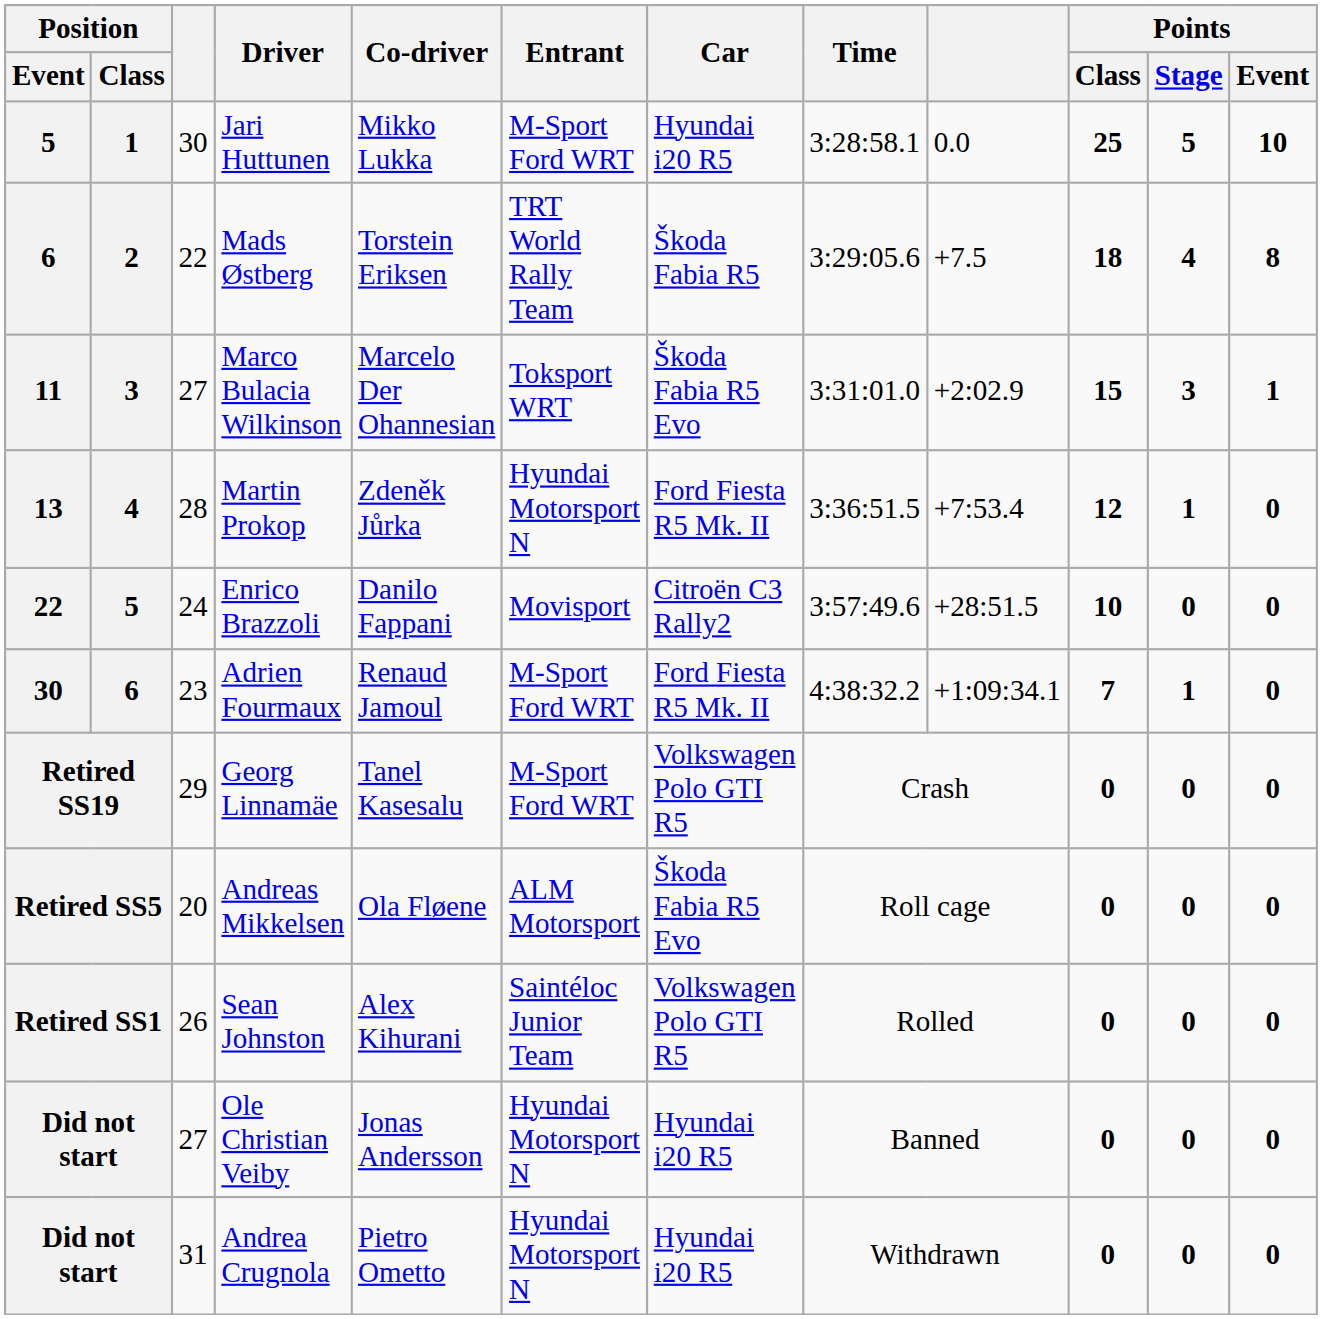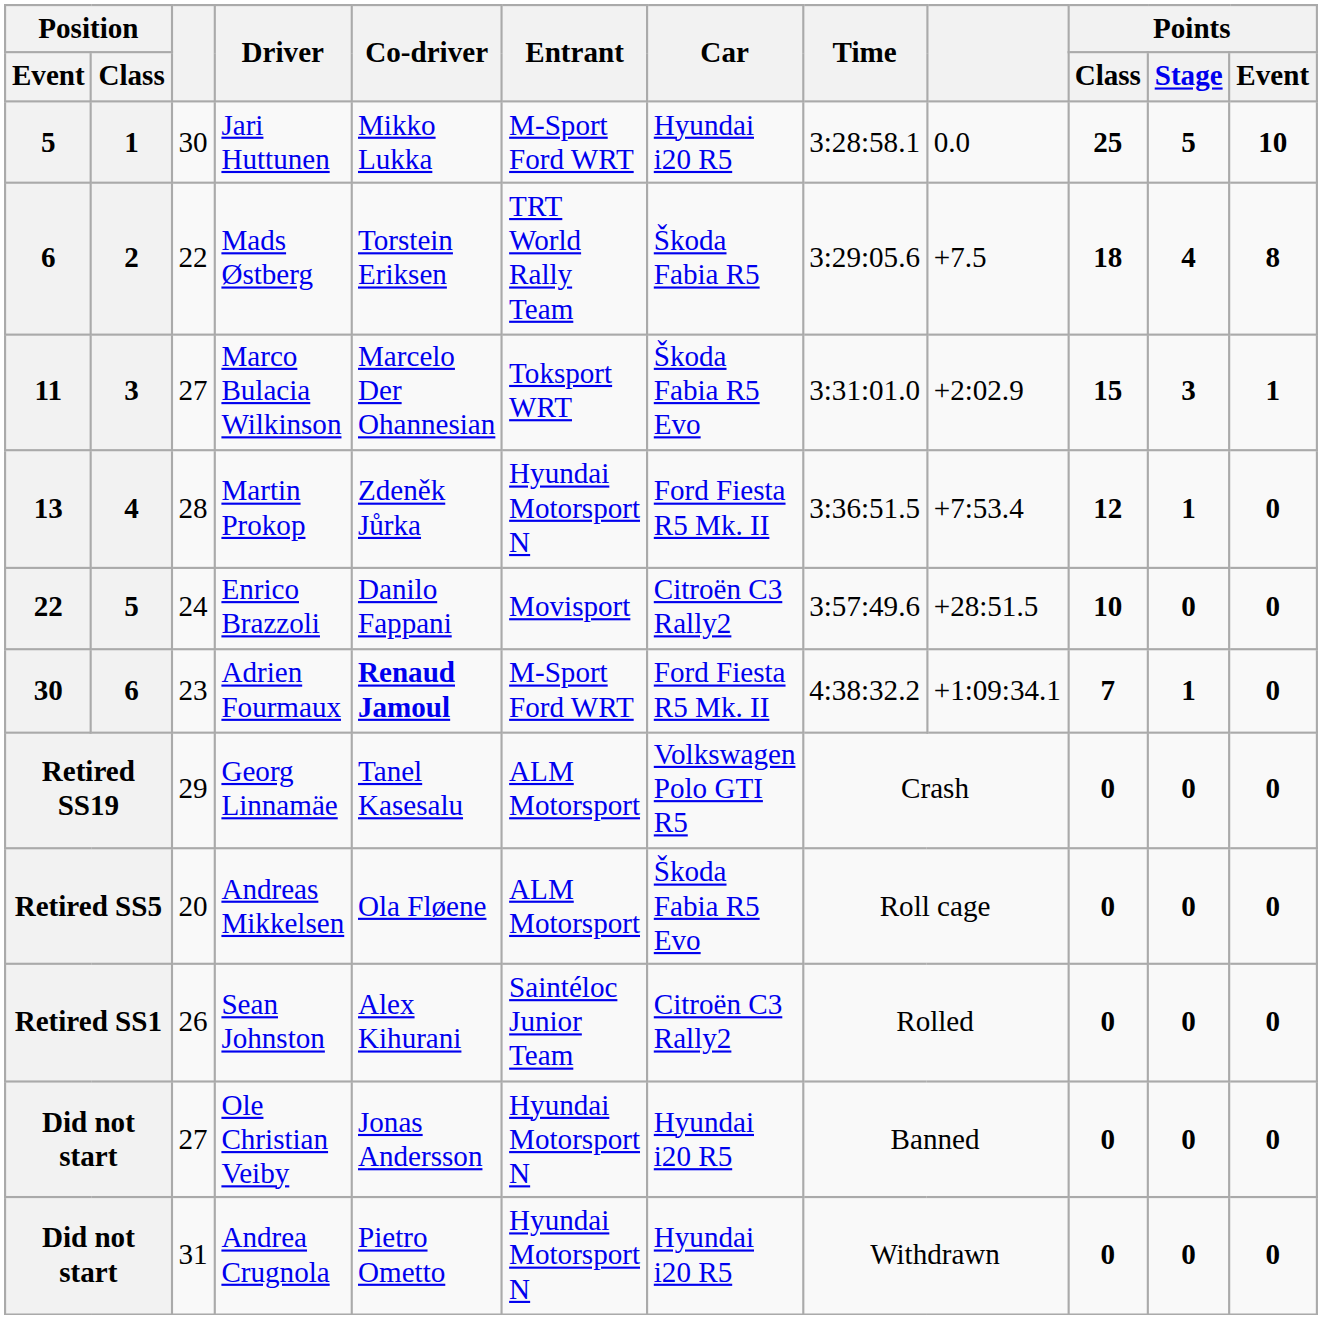Adrien Fourmaux | Co-driver: normal -> bold
Georg Linnamäe | Entrant: M-Sport Ford WRT -> ALM Motorsport
Sean Johnston | Car: Volkswagen Polo GTI R5 -> Citroën C3 Rally2
